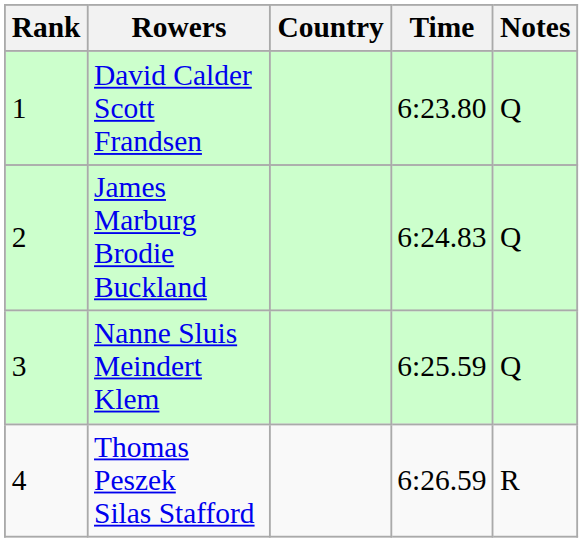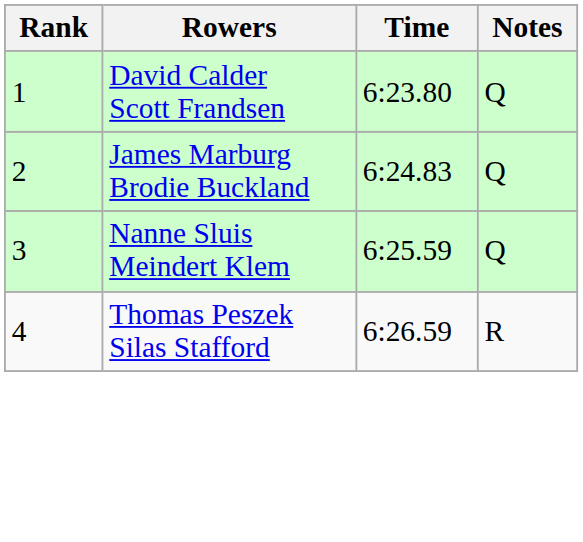- column: Country
